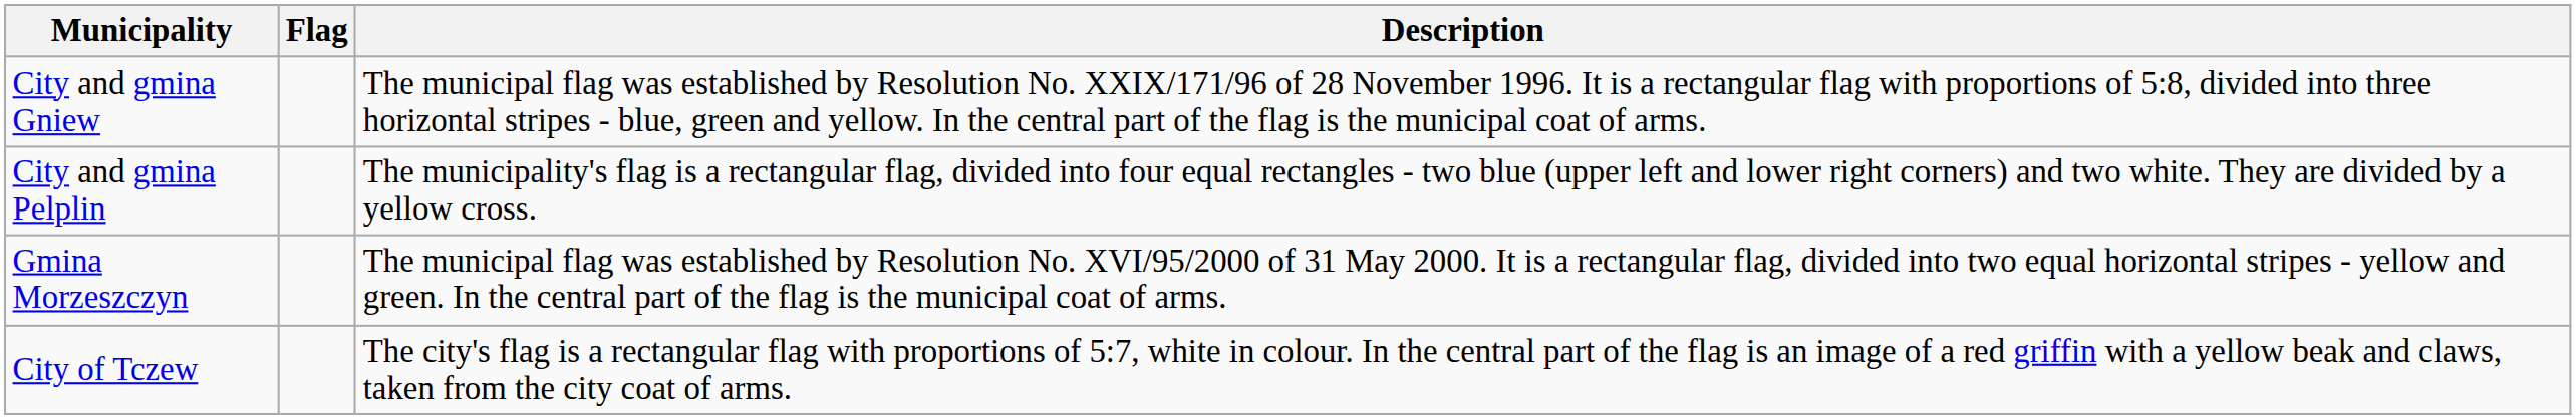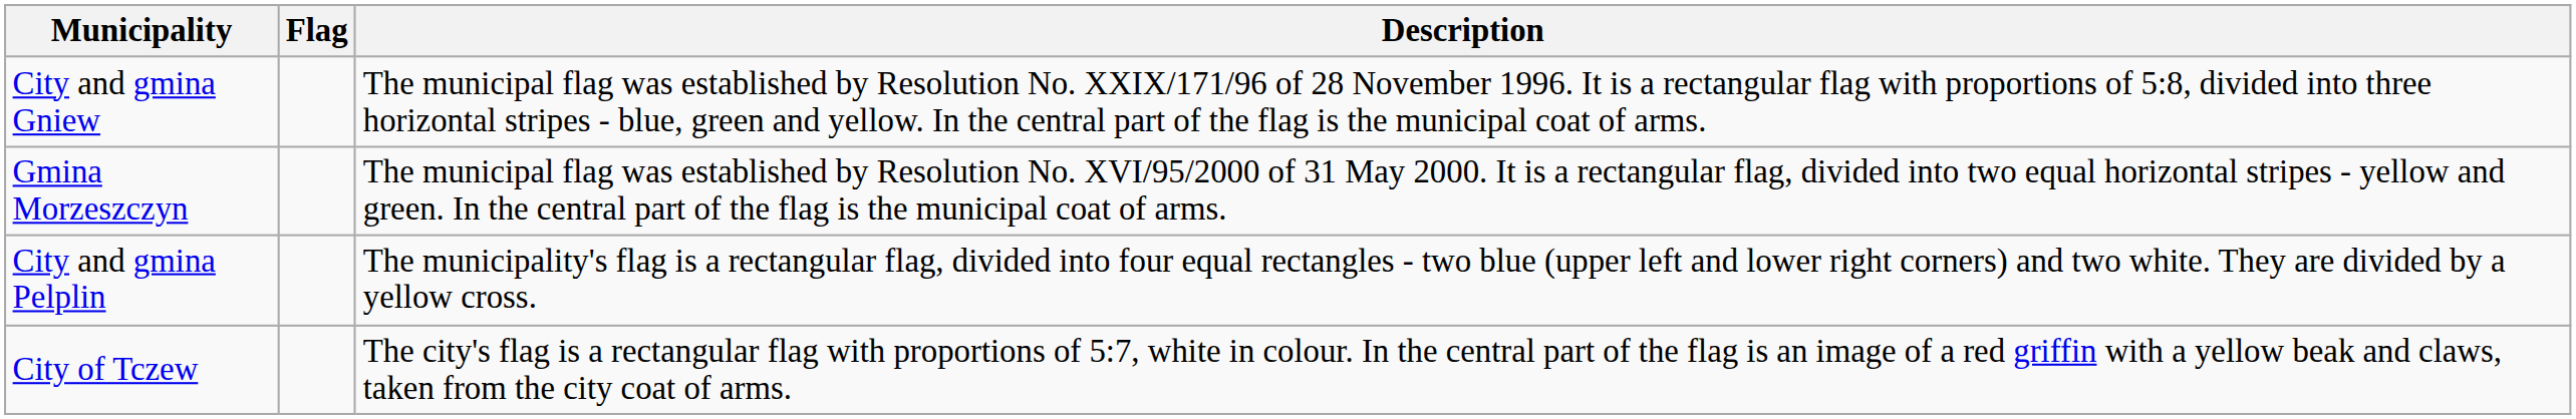rows swapped: Gmina Morzeszczyn <-> City and gmina Pelplin
